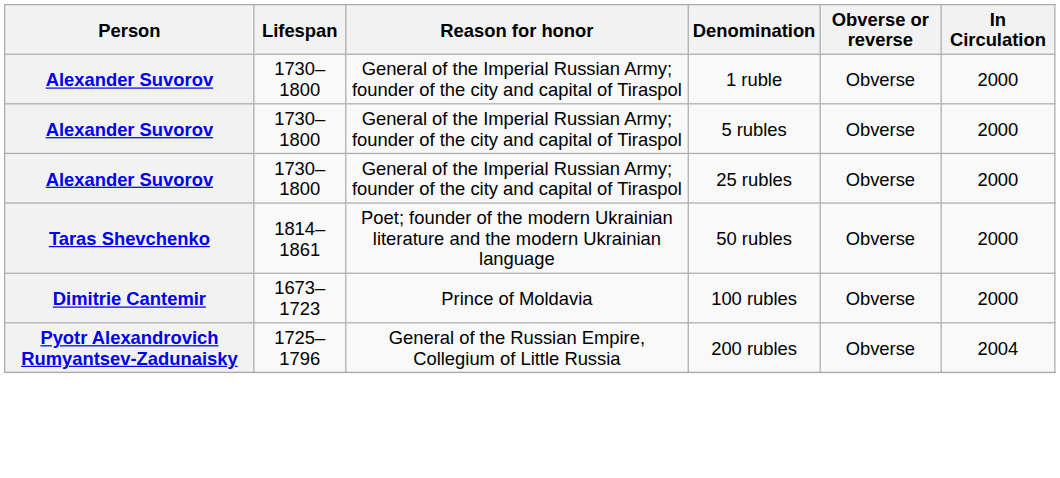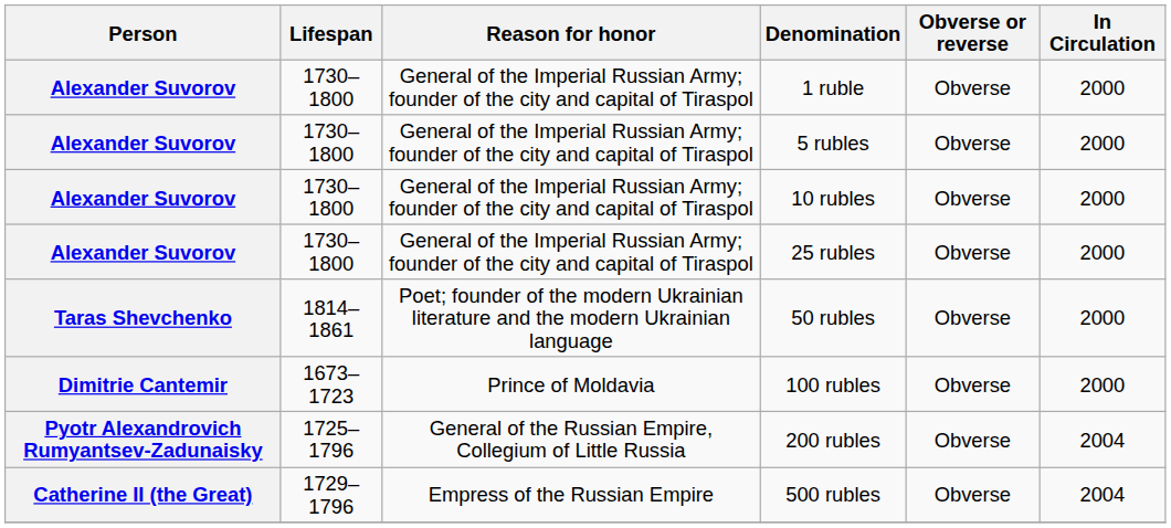+ row: Alexander Suvorov | 1730–1800 | General of the Imperial Russian Army; founder of the city and capital of Tiraspol | 10 rubles | Obverse | 2000
+ row: Catherine II (the Great) | 1729–1796 | Empress of the Russian Empire | 500 rubles | Obverse | 2004
